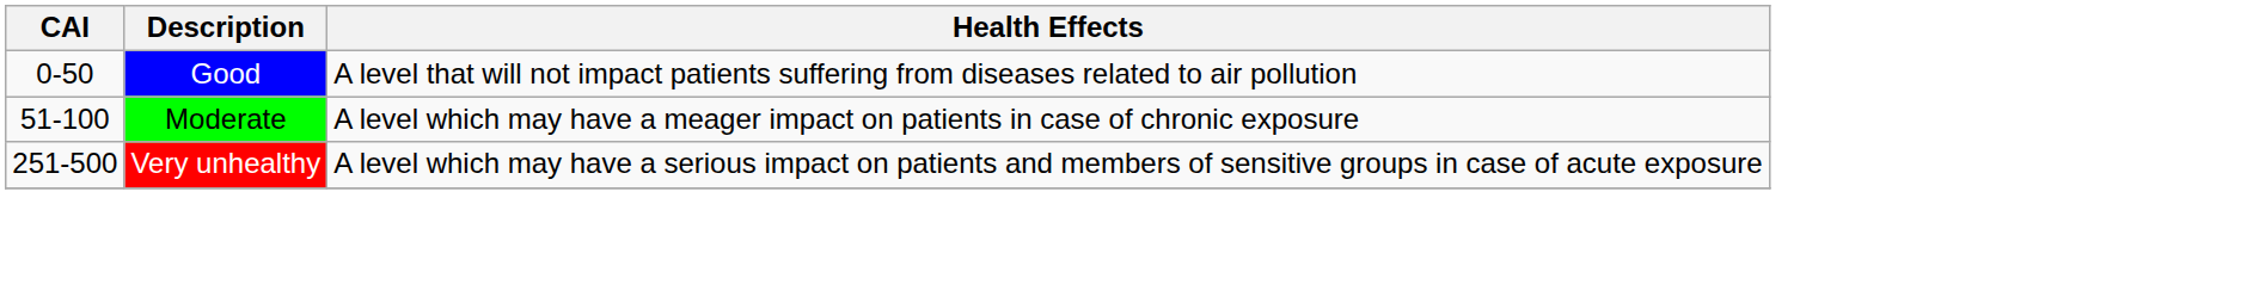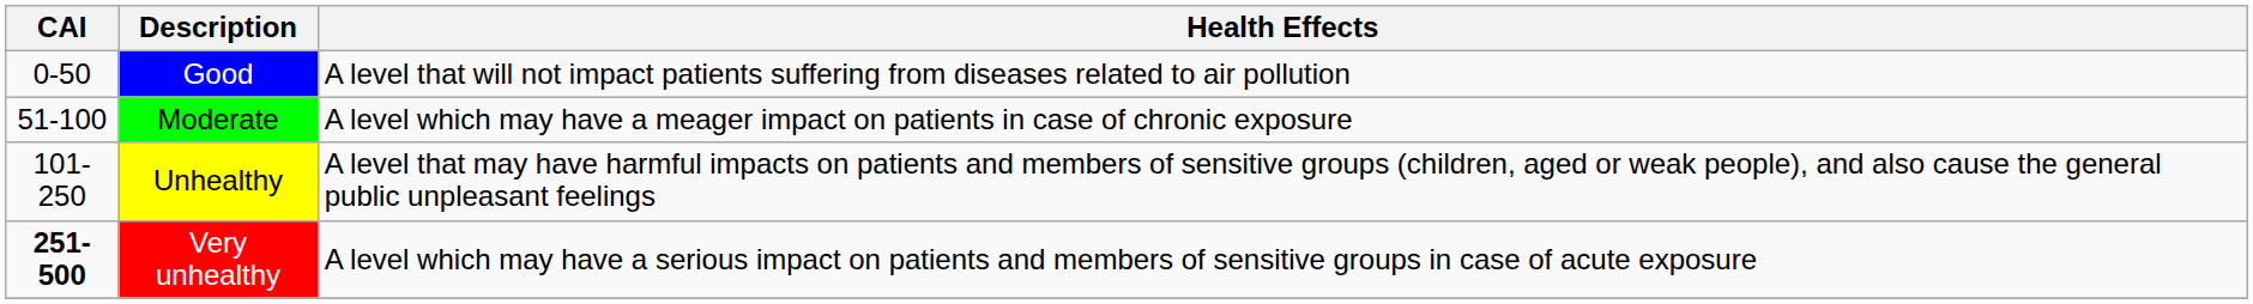+ row: 101-250 | Unhealthy | A level that may have harmful impacts on patients and members of sensitive groups (children, aged or weak people), and also cause the general public unpleasant feelings
Very unhealthy | CAI: normal -> bold
